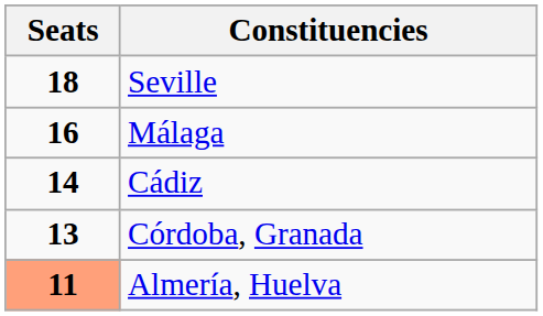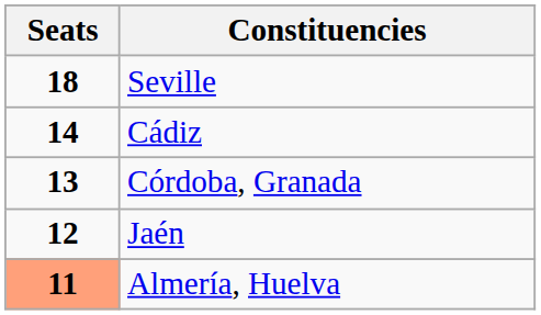- row: 16 | Málaga
+ row: 12 | Jaén
